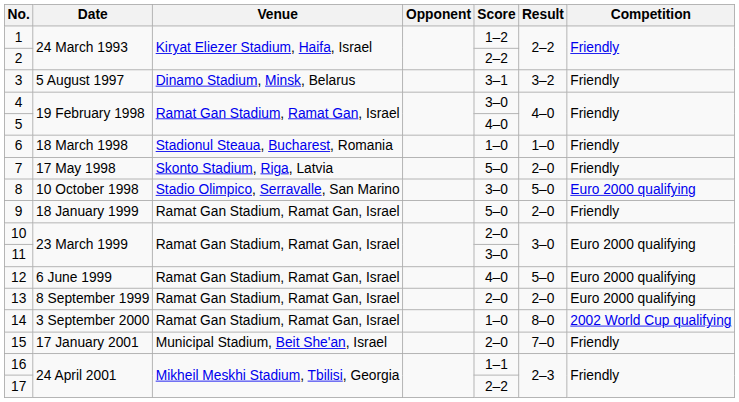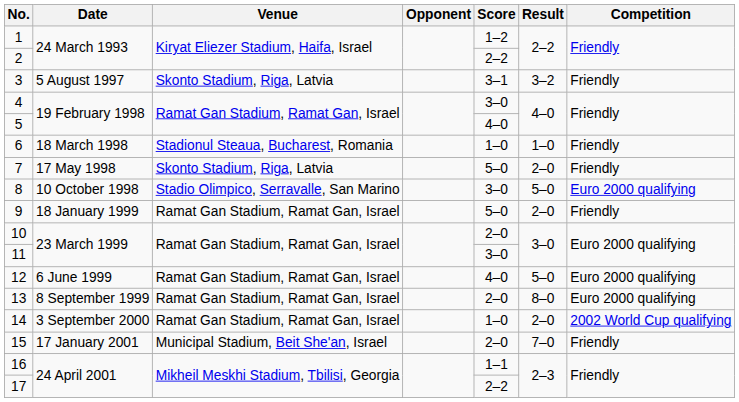3 | Venue: Dinamo Stadium, Minsk, Belarus -> Skonto Stadium, Riga, Latvia
13 | Result: 2–0 -> 8–0
14 | Result: 8–0 -> 2–0
